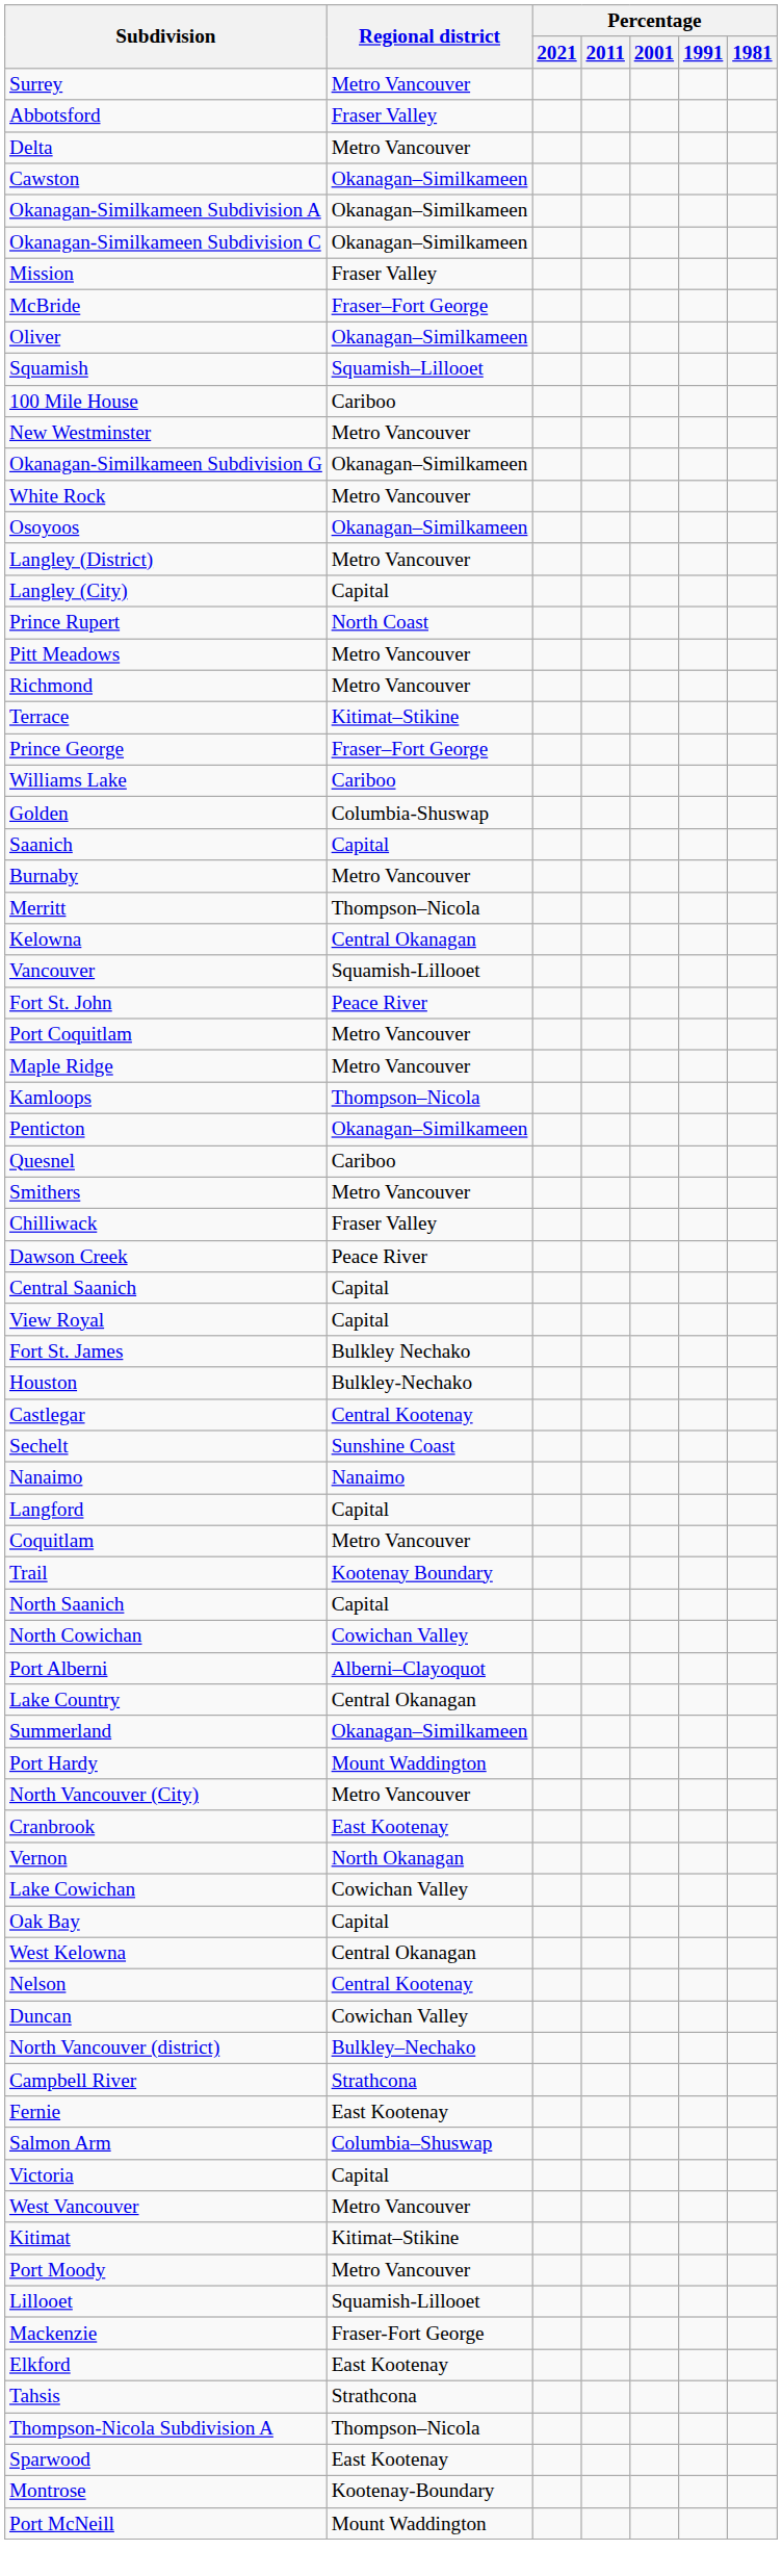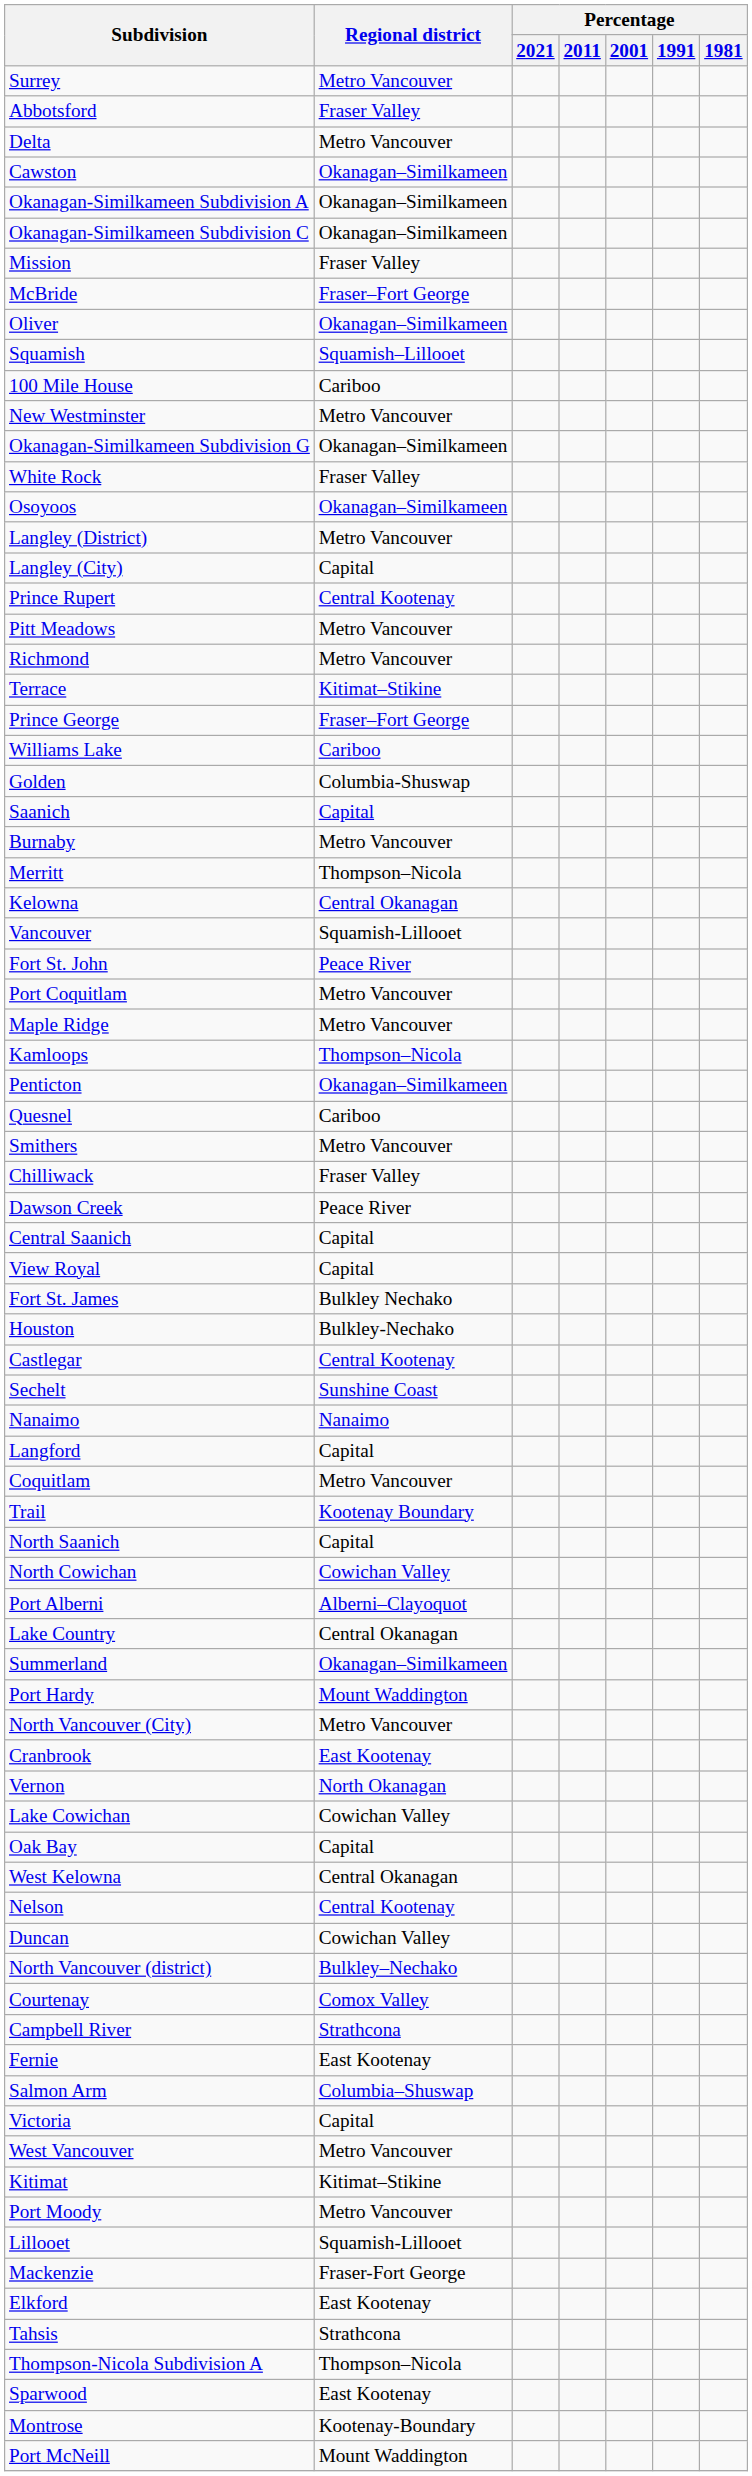White Rock | Regional district: Metro Vancouver -> Fraser Valley
Prince Rupert | Regional district: North Coast -> Central Kootenay
+ row: Courtenay | Comox Valley
